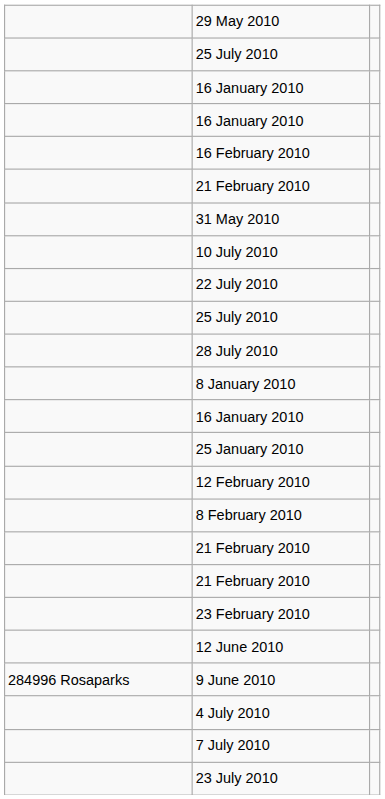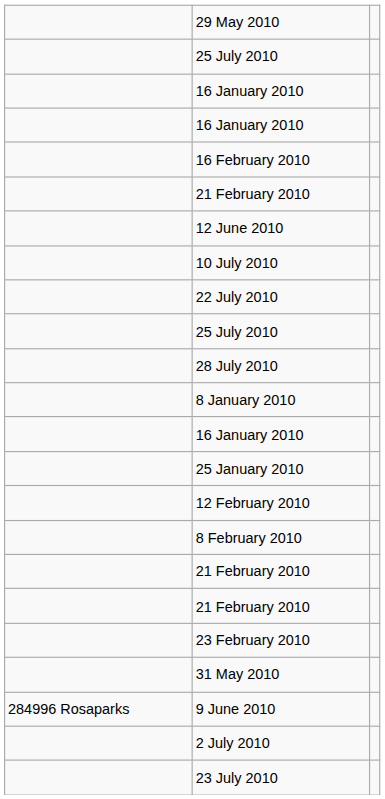rows swapped: 12 June 2010 <-> 31 May 2010
- row: 4 July 2010
- row: 7 July 2010
+ row: 2 July 2010
